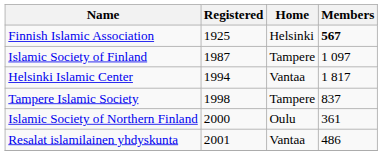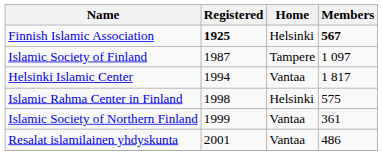Finnish Islamic Association | Registered: normal -> bold
- row: Tampere Islamic Society | 1998 | Tampere | 837
+ row: Islamic Rahma Center in Finland | 1998 | Helsinki | 575
Islamic Society of Northern Finland | Registered: 2000 -> 1999
Islamic Society of Northern Finland | Home: Oulu -> Vantaa
